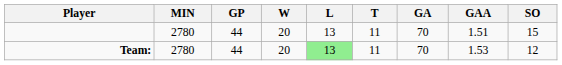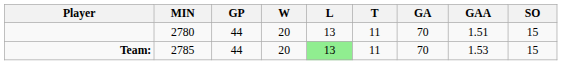Team: | MIN: 2780 -> 2785
Team: | SO: 12 -> 15
